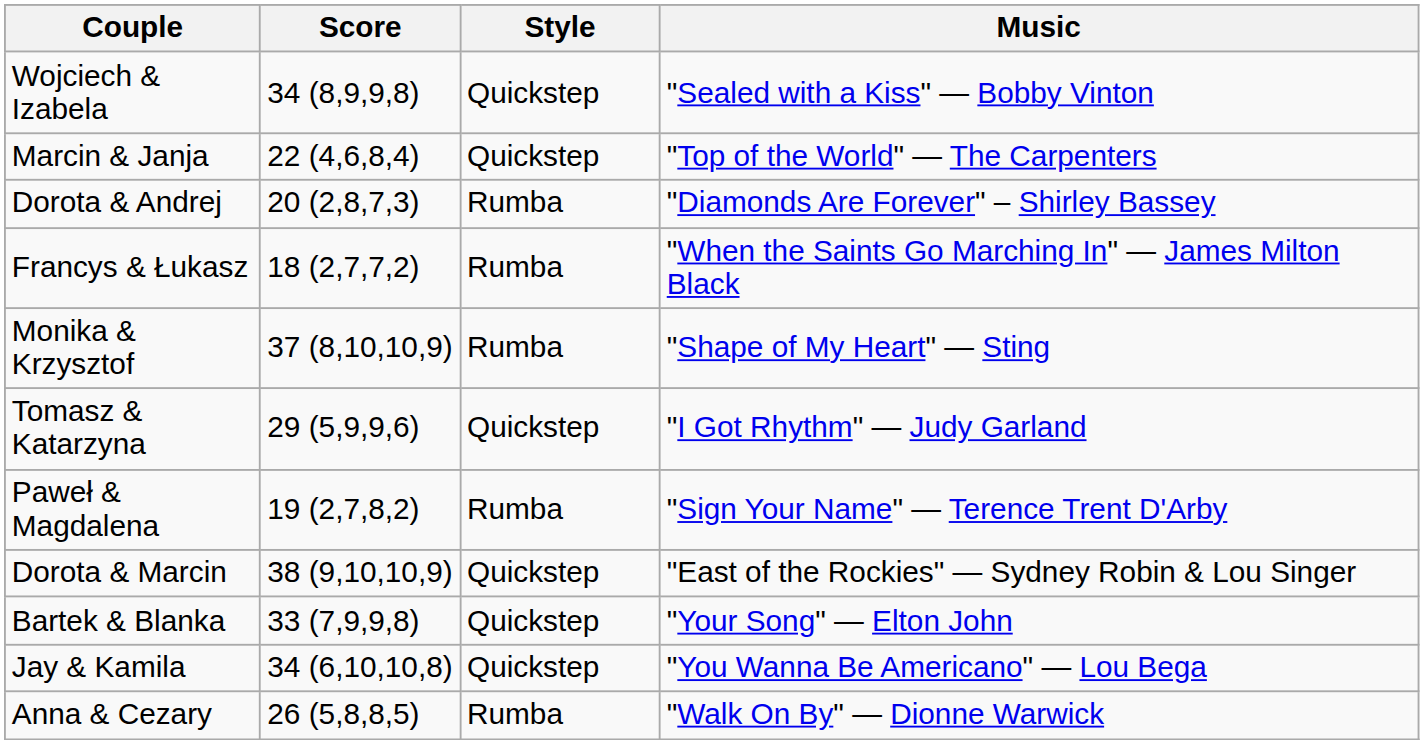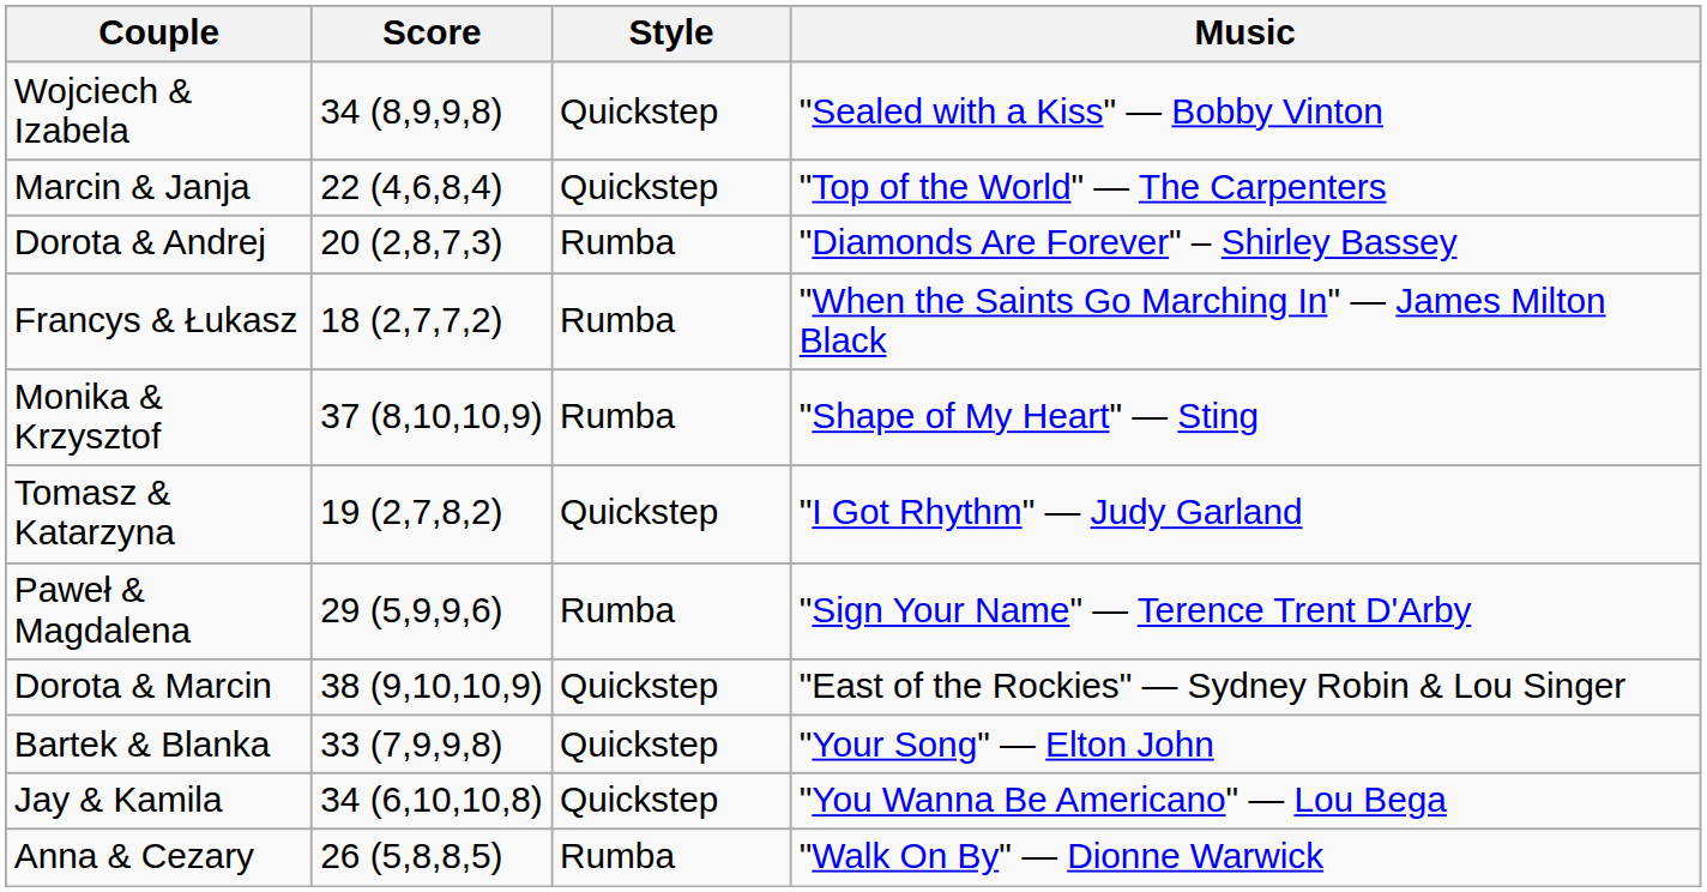Tomasz & Katarzyna | Score: 29 (5,9,9,6) -> 19 (2,7,8,2)
Paweł & Magdalena | Score: 19 (2,7,8,2) -> 29 (5,9,9,6)
